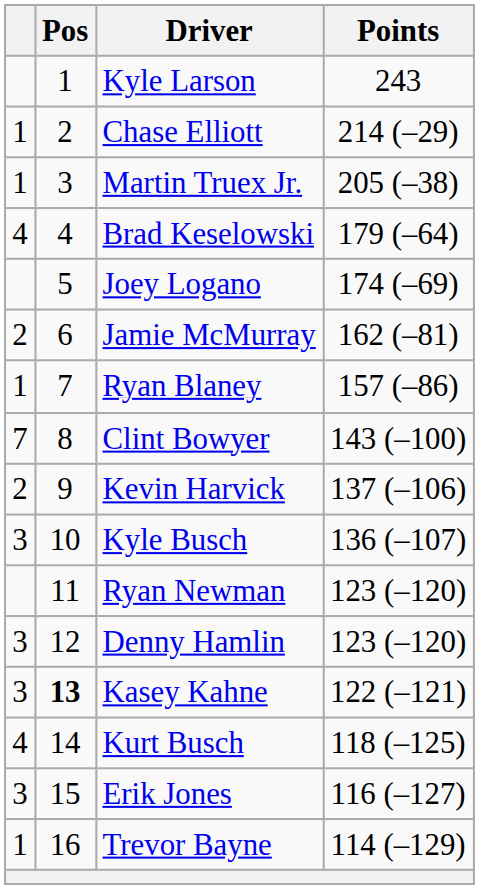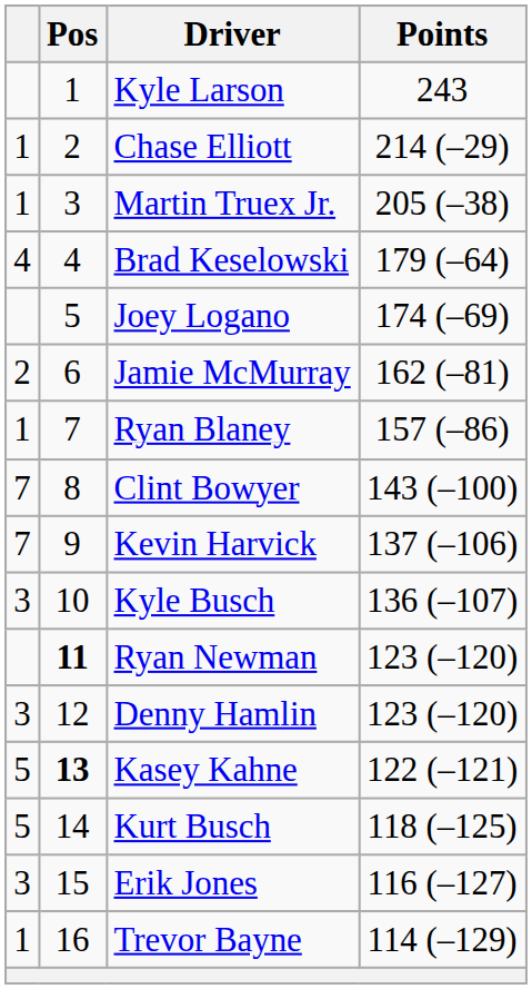Kevin Harvick | column 1: 2 -> 7
Ryan Newman | Pos: normal -> bold
Kasey Kahne | column 1: 3 -> 5
Kurt Busch | column 1: 4 -> 5
